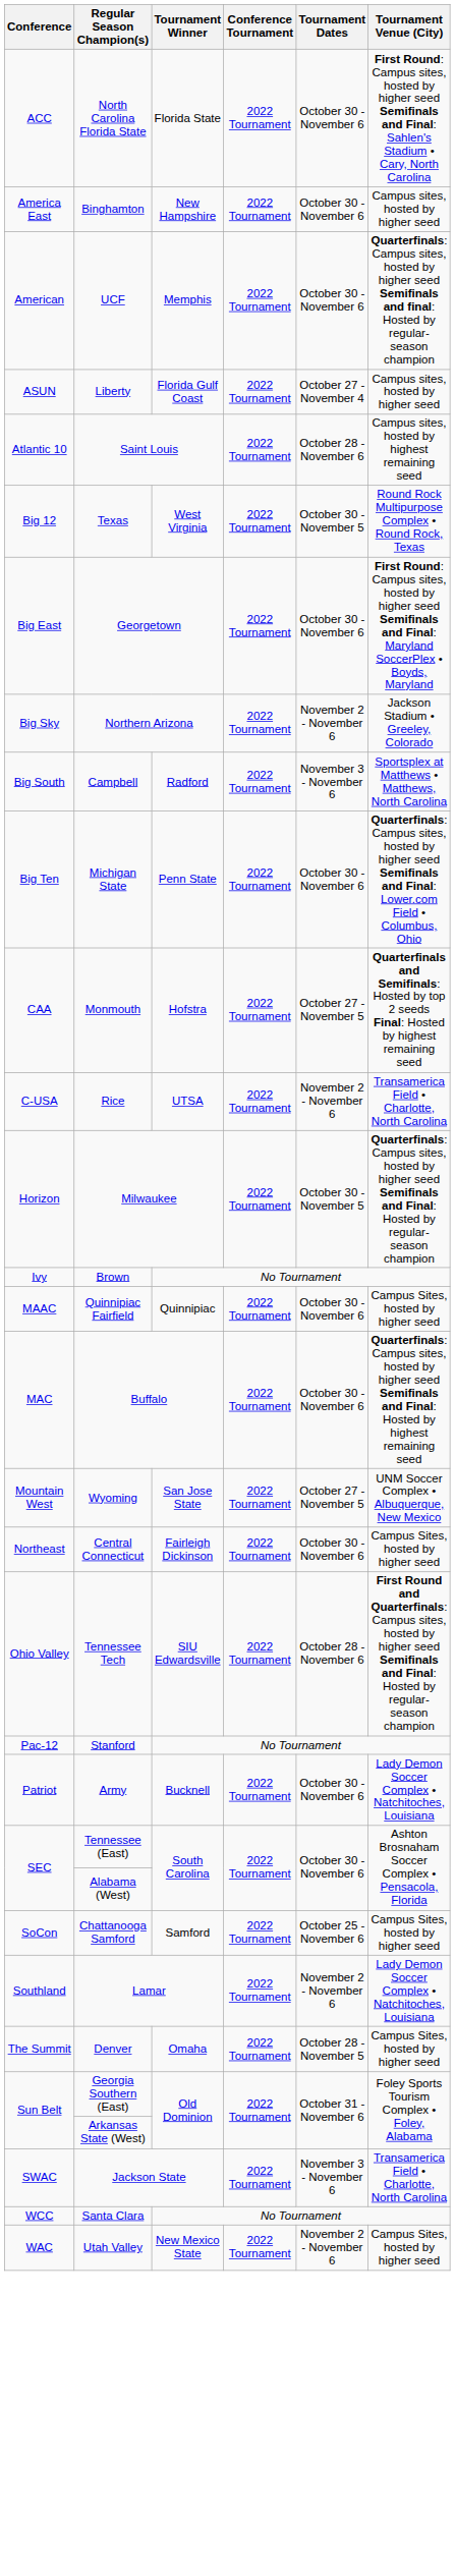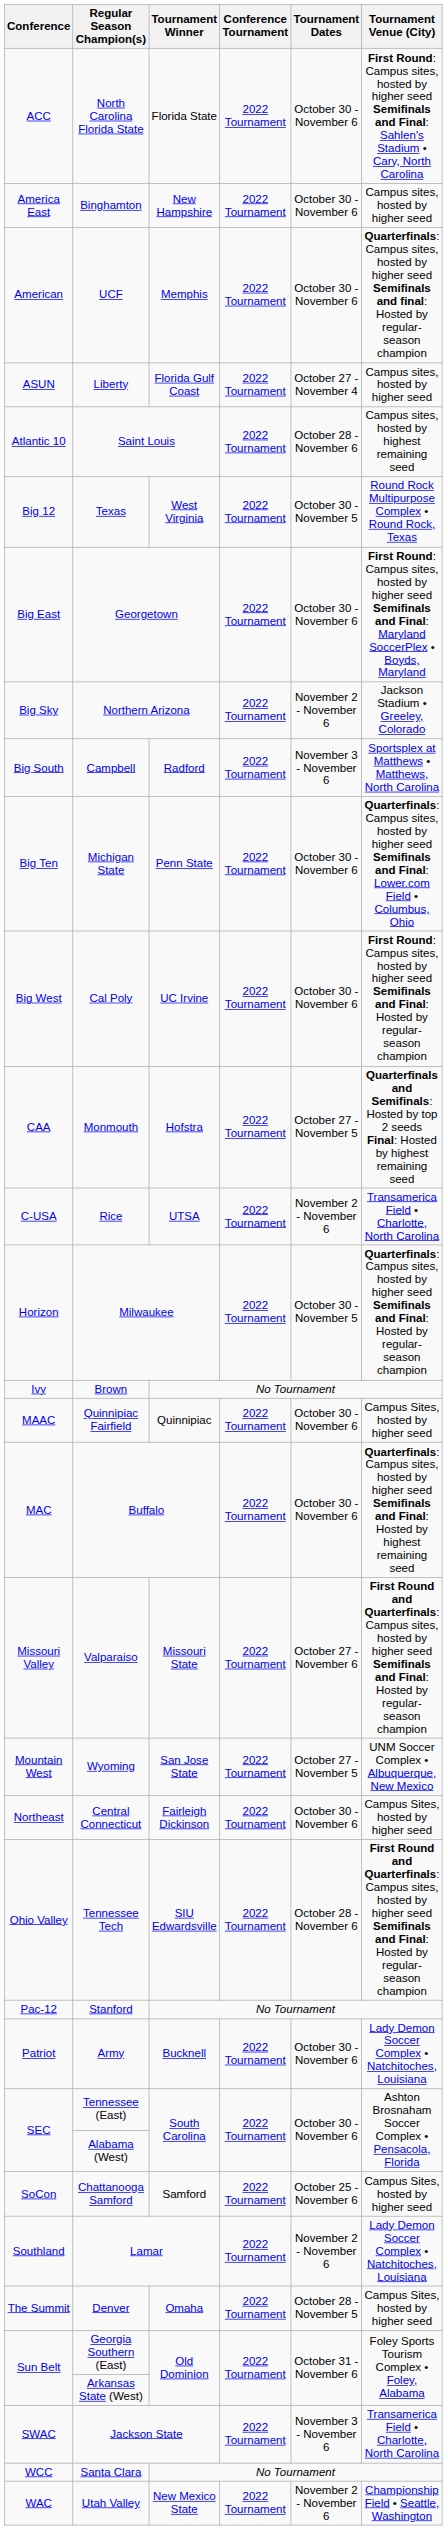+ row: Big West | Cal Poly | UC Irvine | 2022 Tournament | October 30 - November 6 | First Round: Campus sites, hosted by higher seed Semifinals and Final: Hosted by regular-season champion
+ row: Missouri Valley | Valparaiso | Missouri State | 2022 Tournament | October 27 - November 6 | First Round and Quarterfinals: Campus sites, hosted by higher seed Semifinals and Final: Hosted by regular-season champion
Utah Valley | Tournament Venue (City): Campus Sites, hosted by higher seed -> Championship Field • Seattle, Washington
